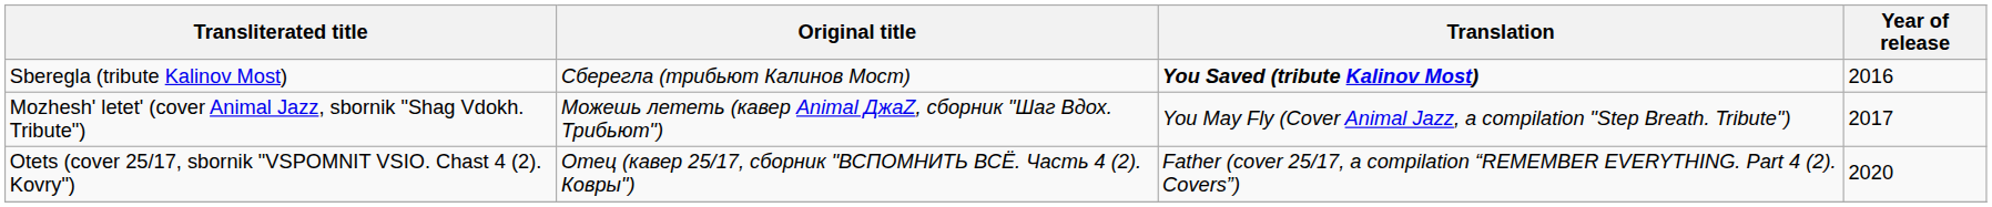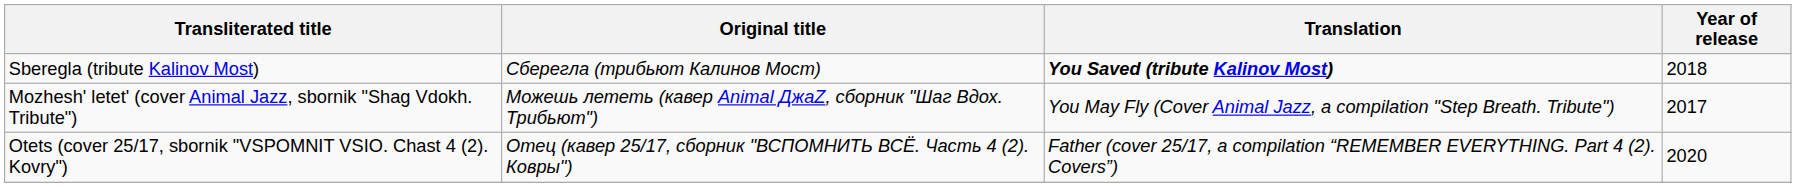Sberegla (tribute Kalinov Most) | Year of release: 2016 -> 2018
